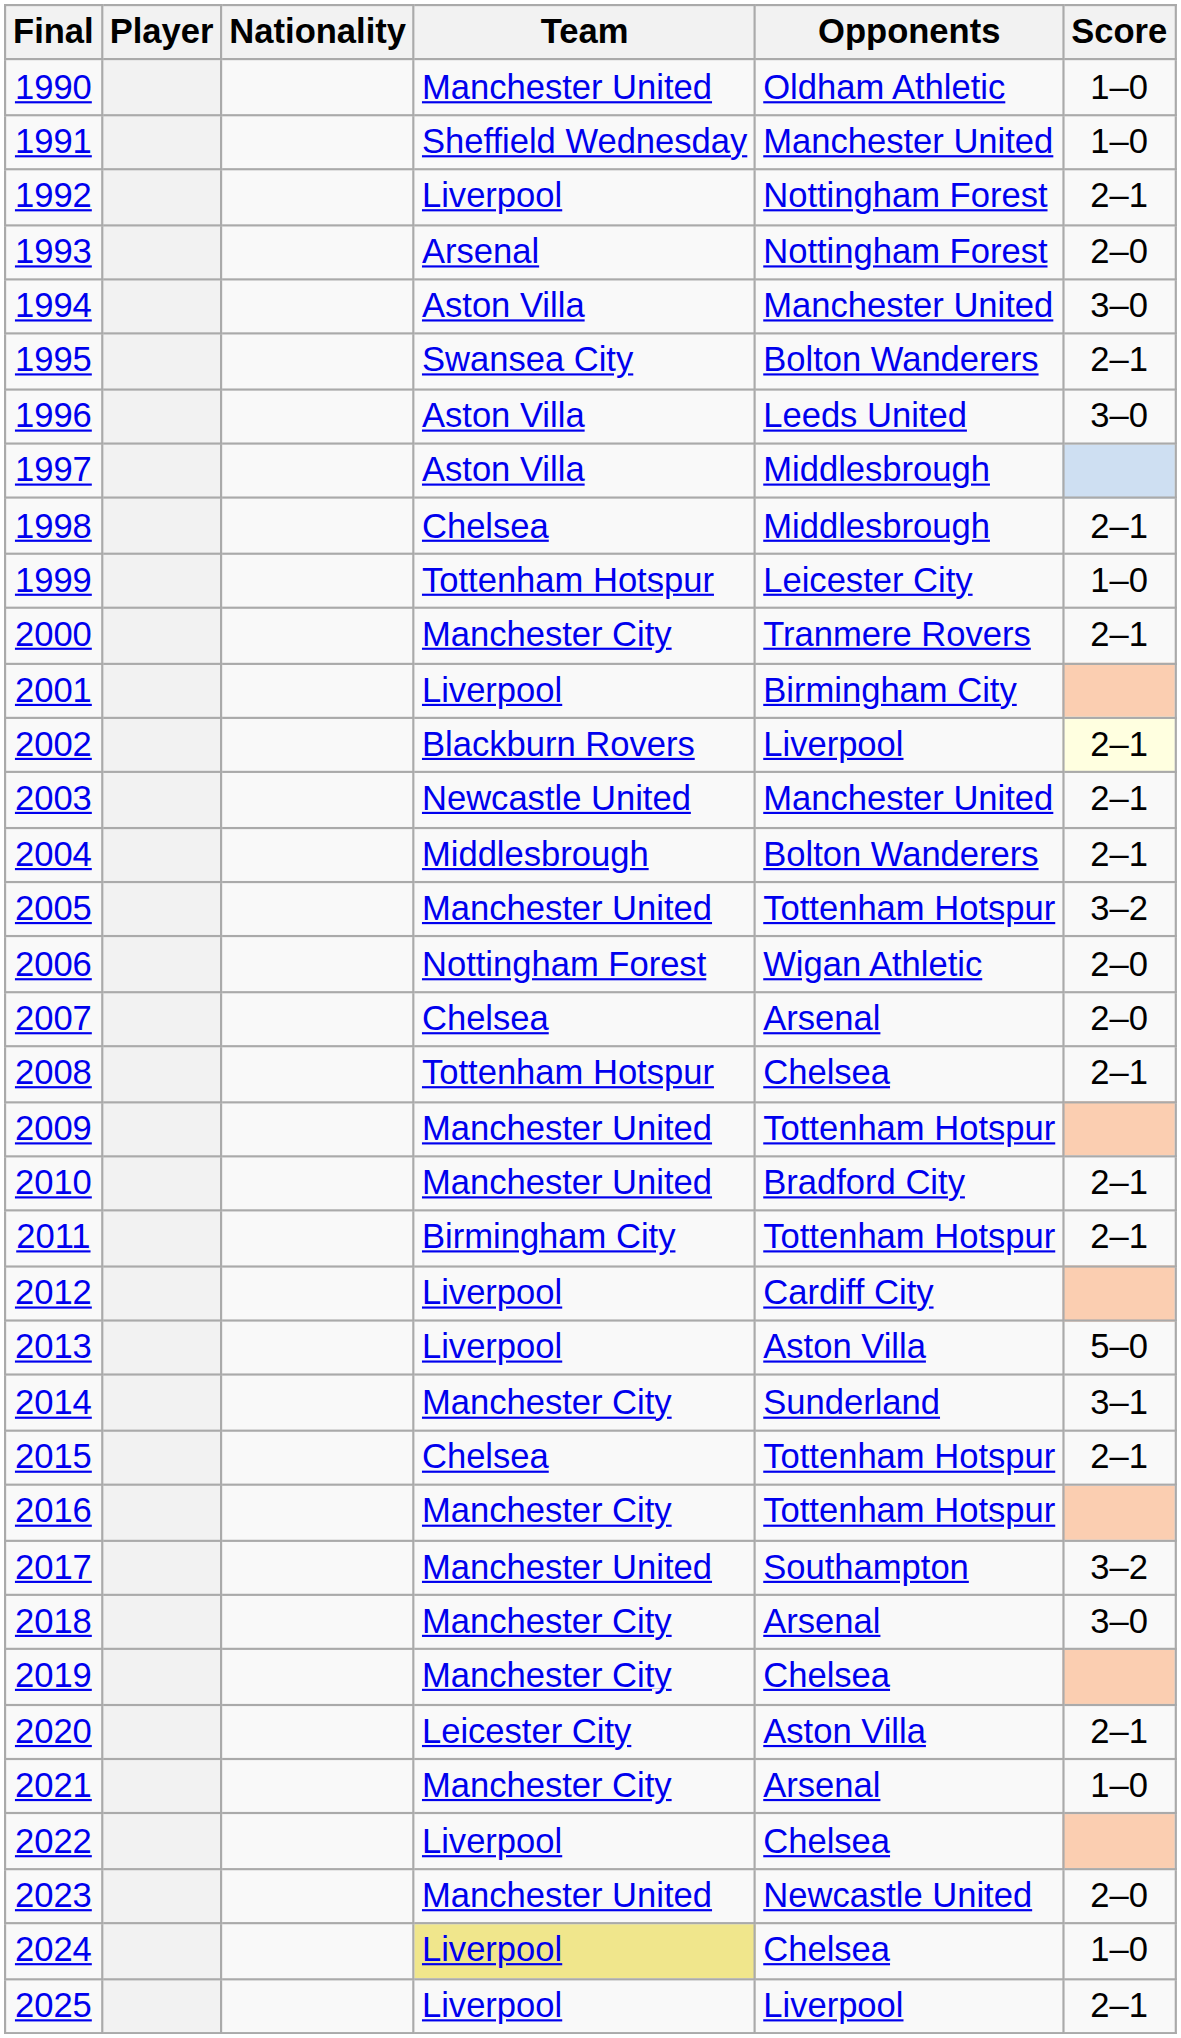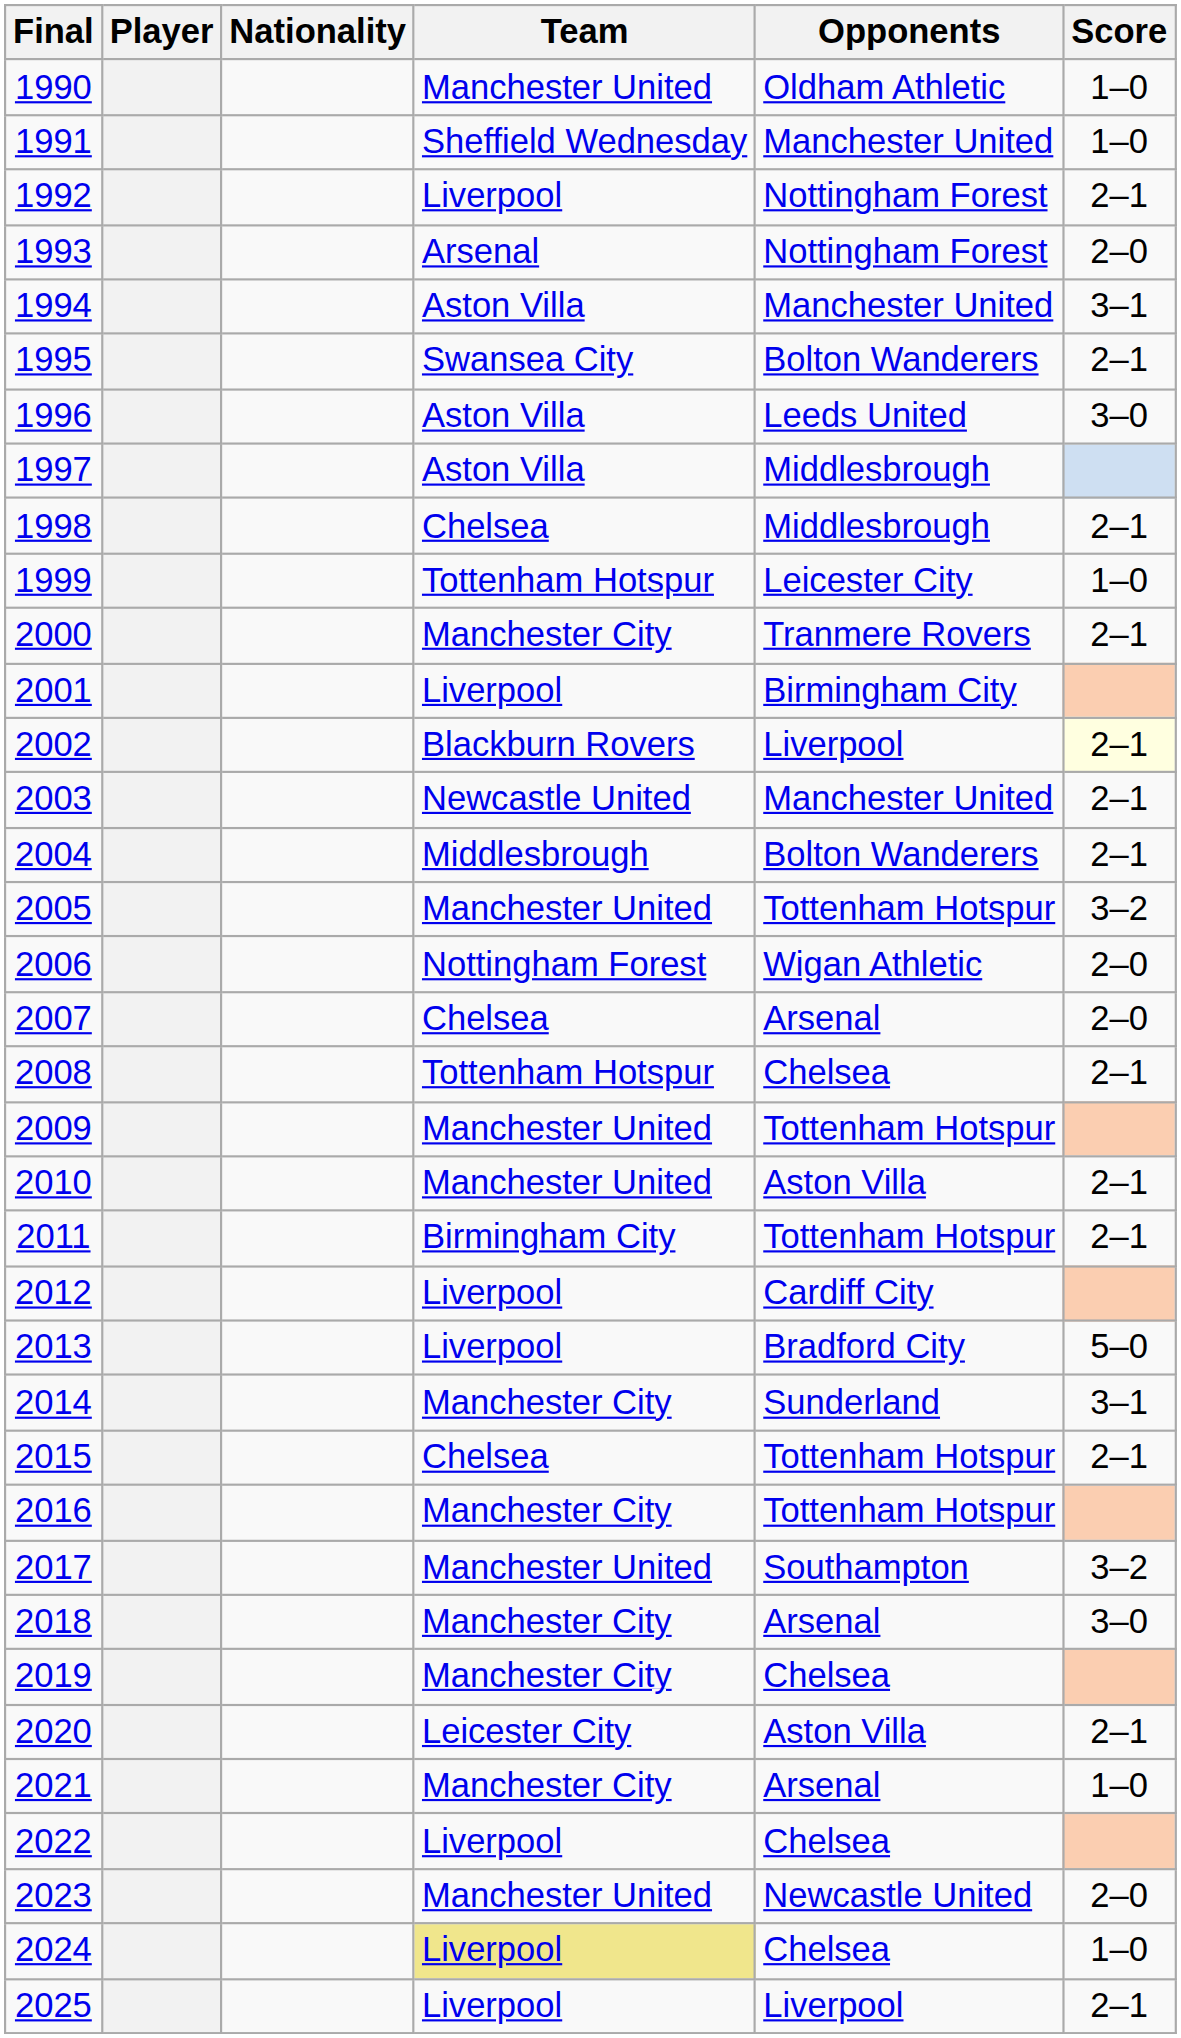1994 | Score: 3–0 -> 3–1
2010 | Opponents: Bradford City -> Aston Villa
2013 | Opponents: Aston Villa -> Bradford City
